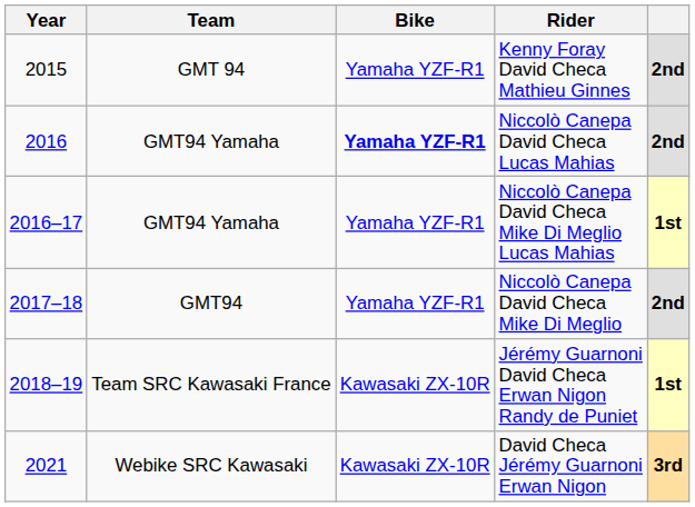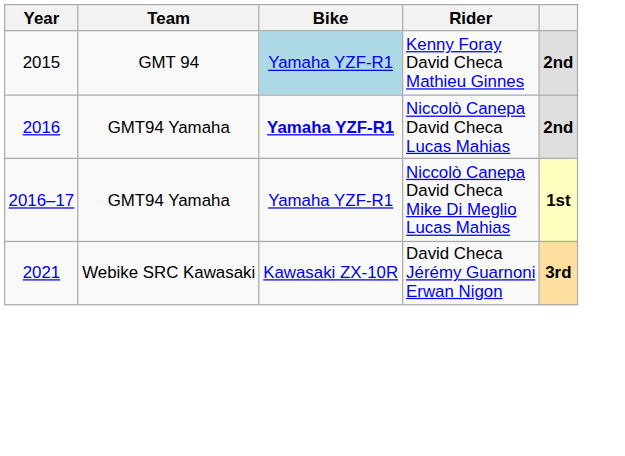Kenny Foray David Checa Mathieu Ginnes | Bike: no background -> lightblue background
- row: 2017–18 | GMT94 | Yamaha YZF-R1 | Niccolò Canepa David Checa Mike Di Meglio | 2nd
- row: 2018–19 | Team SRC Kawasaki France | Kawasaki ZX-10R | Jérémy Guarnoni David Checa Erwan Nigon Randy de Puniet | 1st
